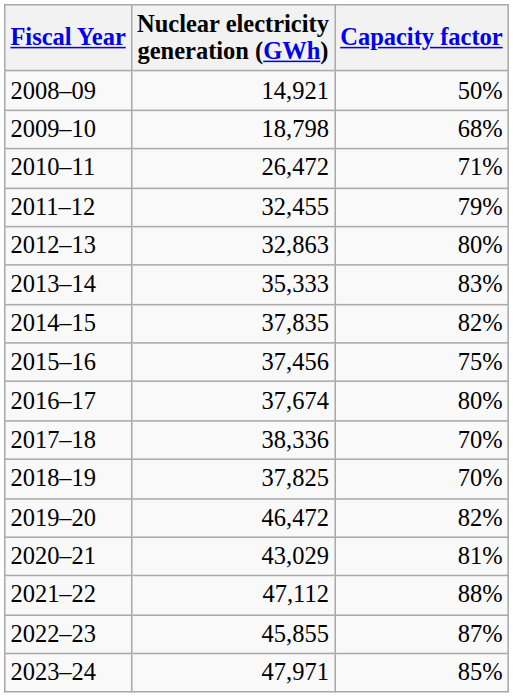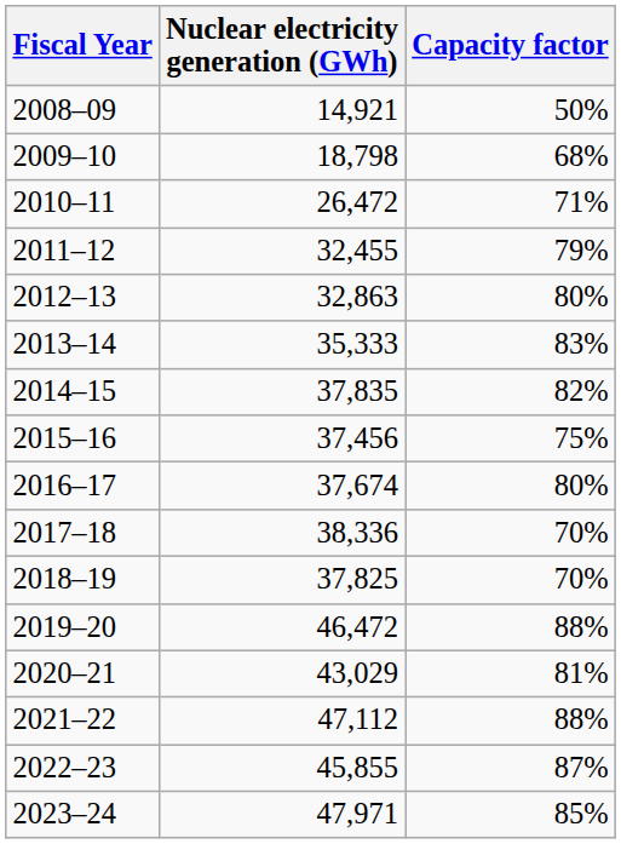2019–20 | Capacity factor: 82% -> 88%
